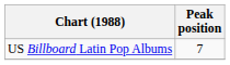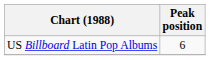US Billboard Latin Pop Albums | Peak position: 7 -> 6
